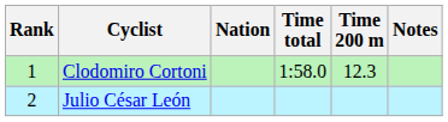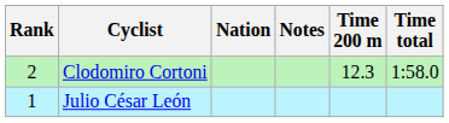columns swapped: Time total <-> Notes
Clodomiro Cortoni | Rank: 1 -> 2
Julio César León | Rank: 2 -> 1
